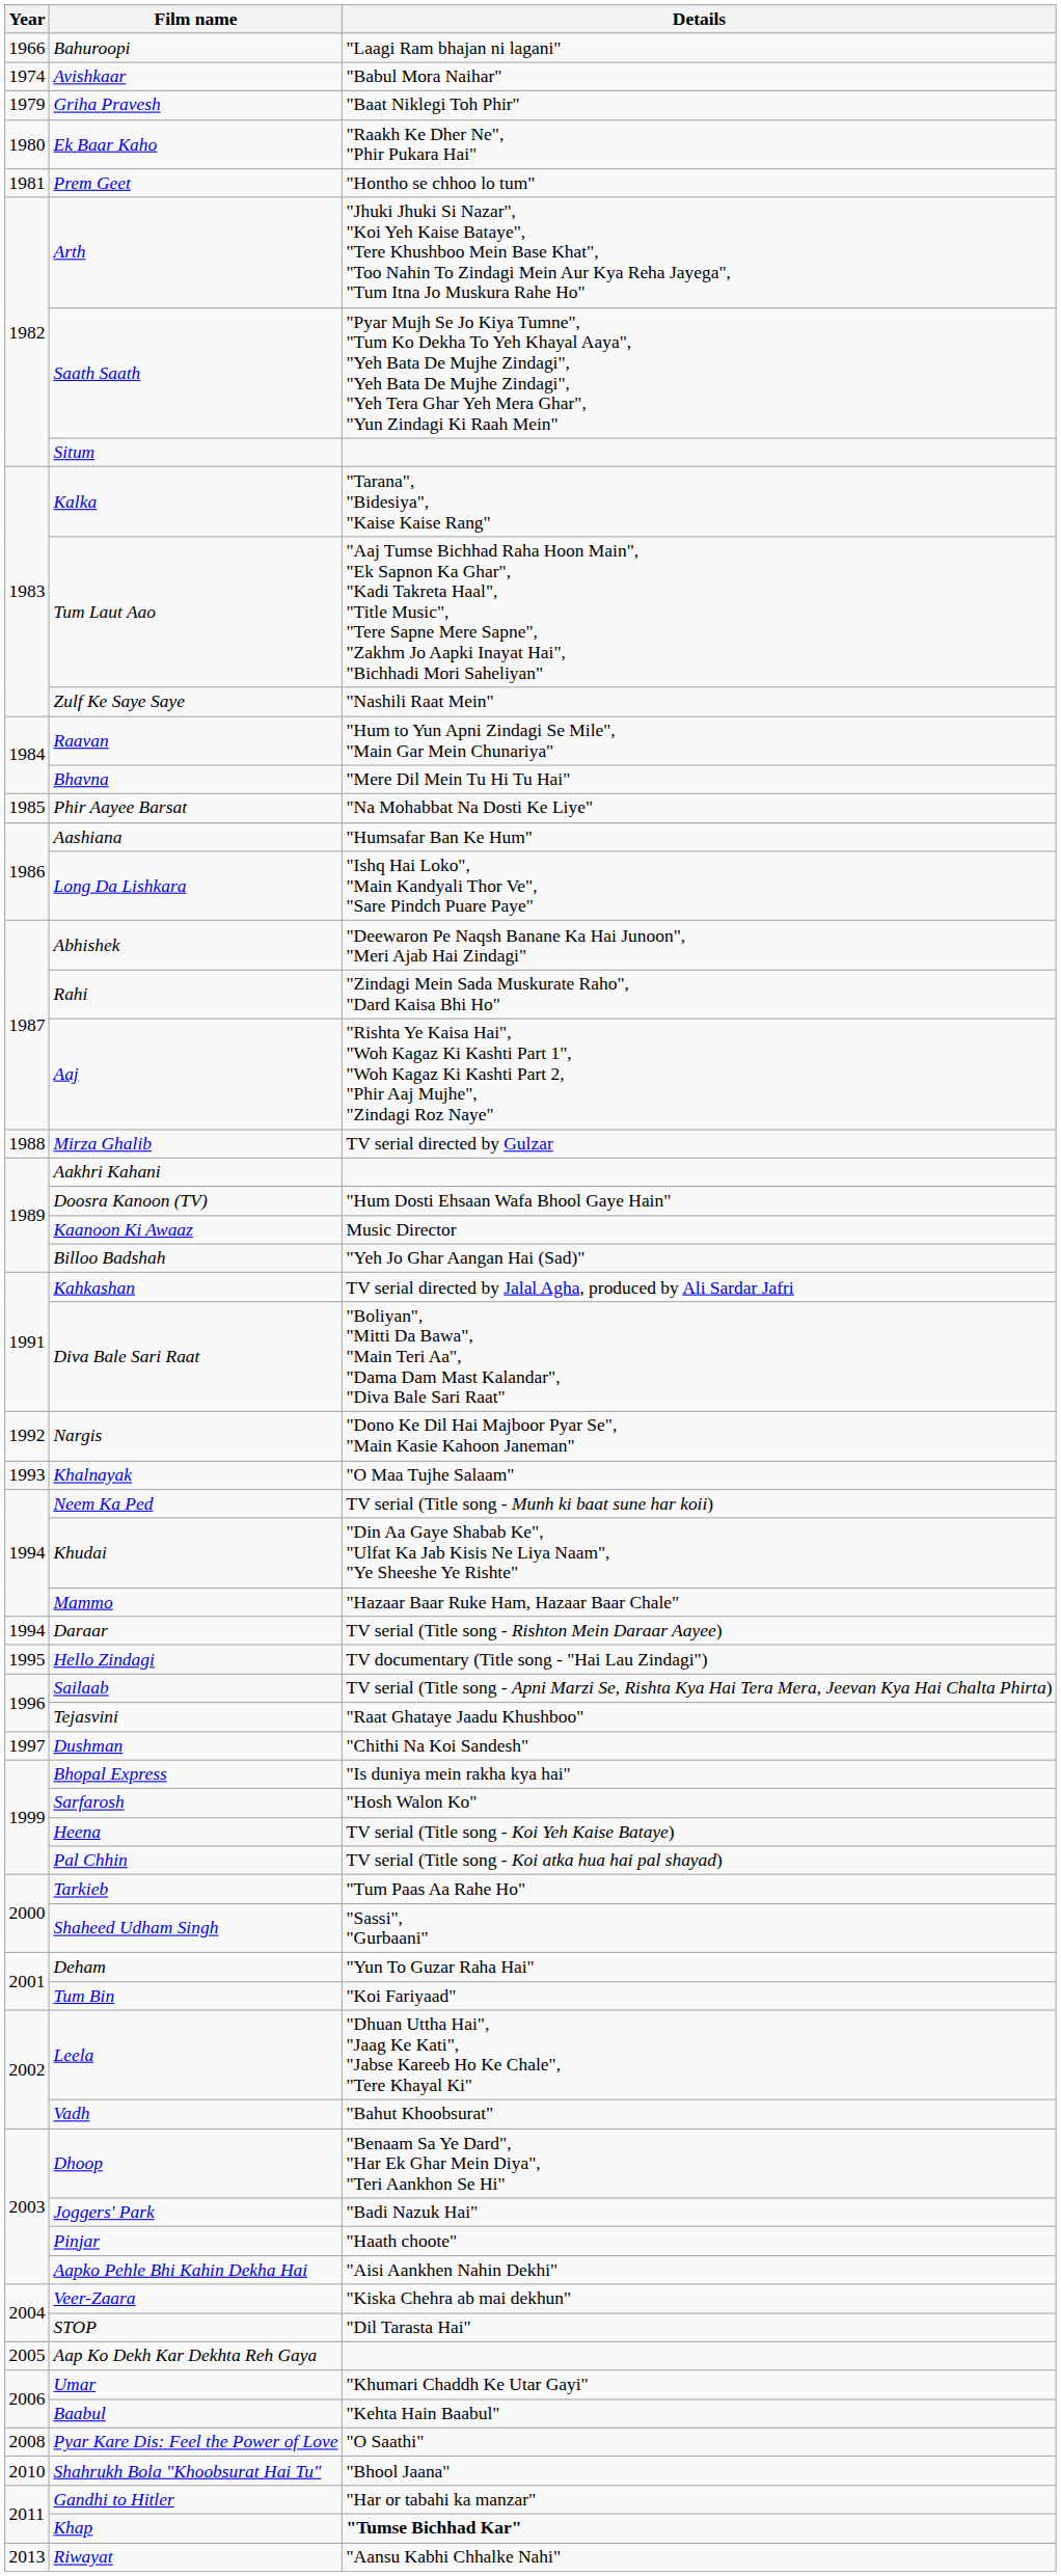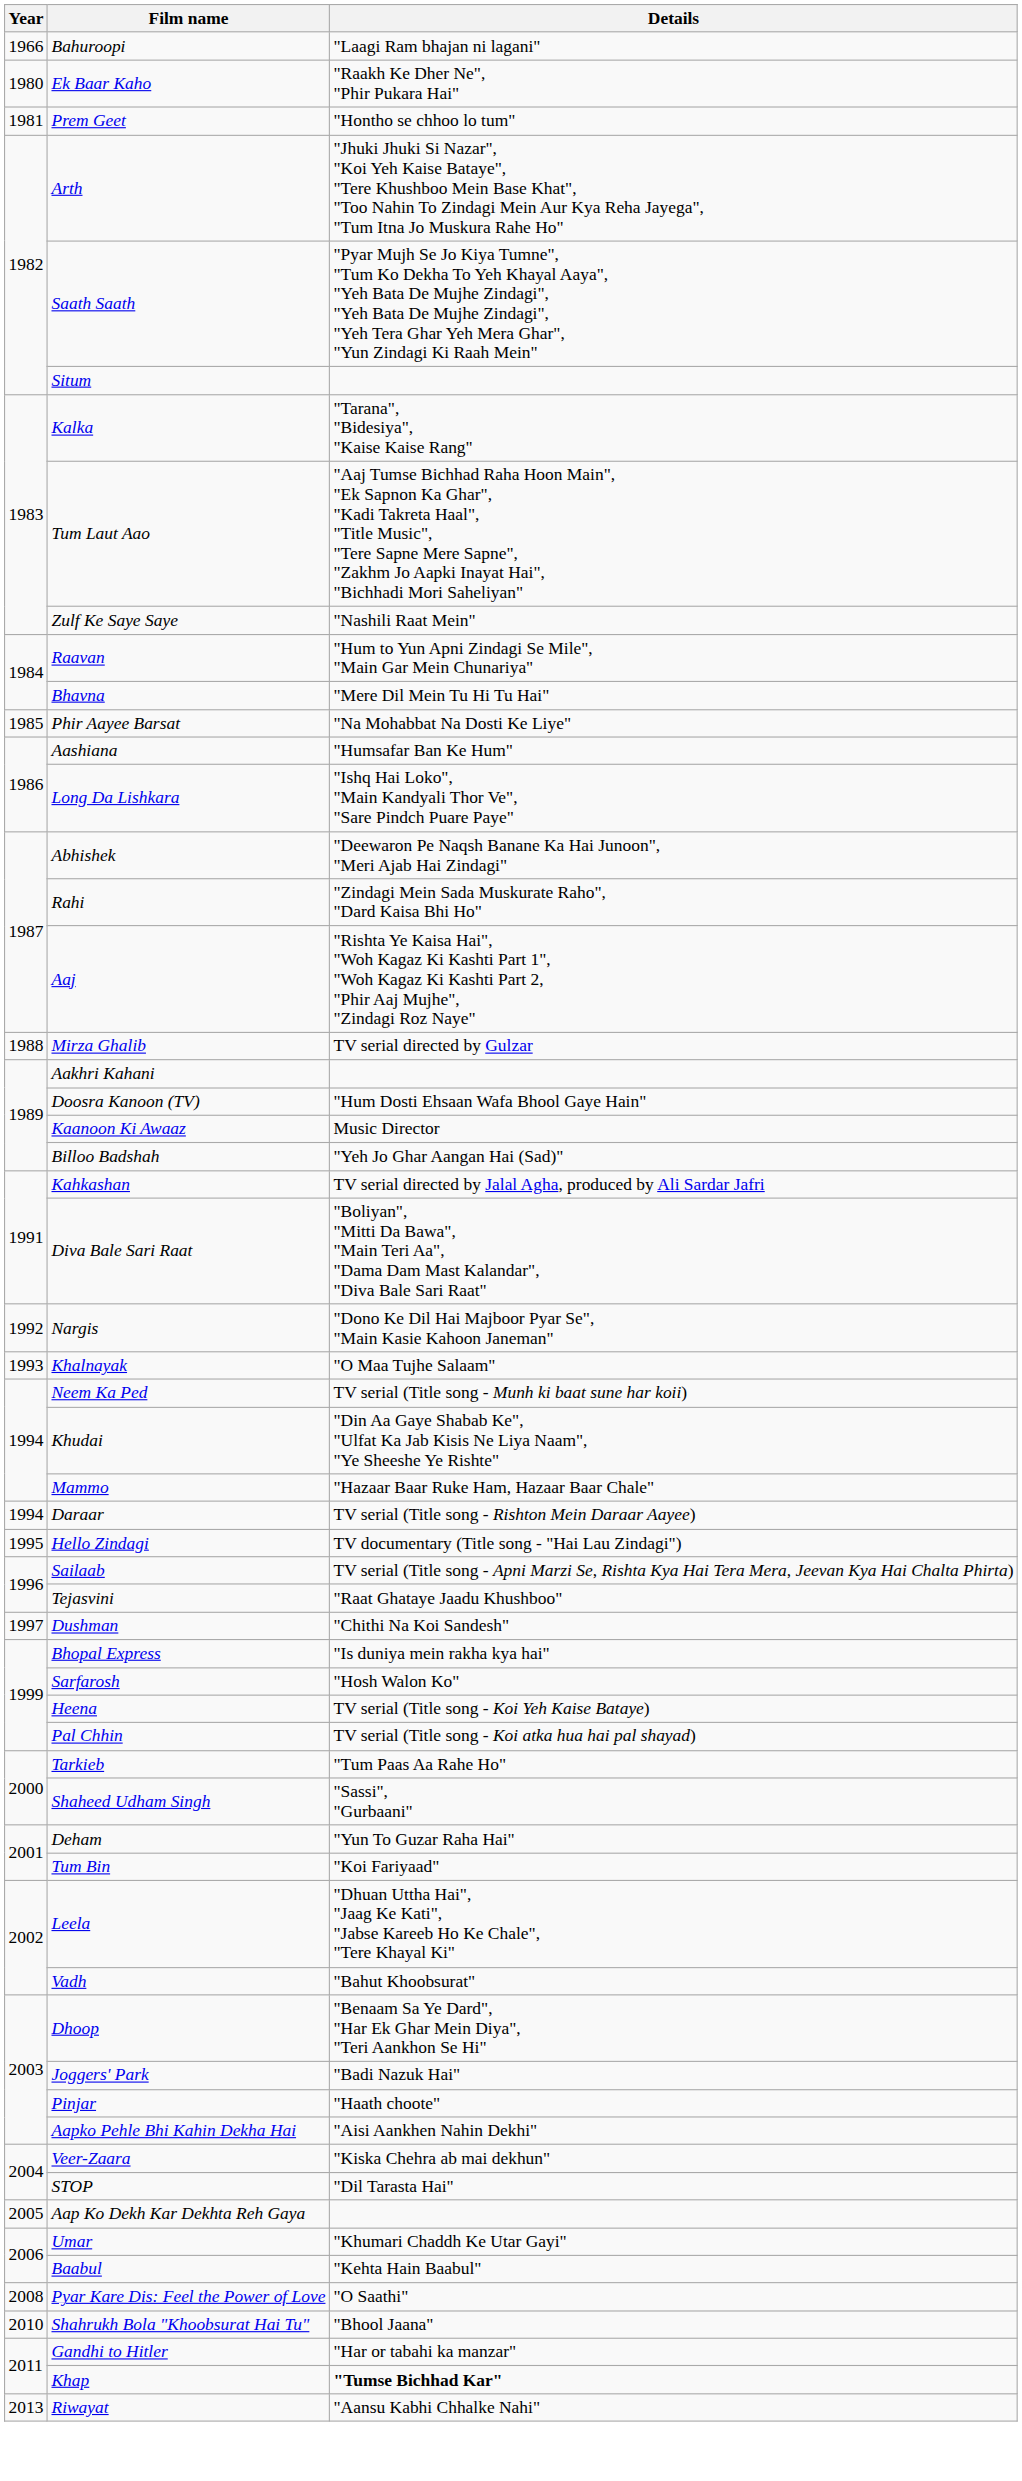- row: 1974 | Avishkaar | "Babul Mora Naihar"
- row: 1979 | Griha Pravesh | "Baat Niklegi Toh Phir"
